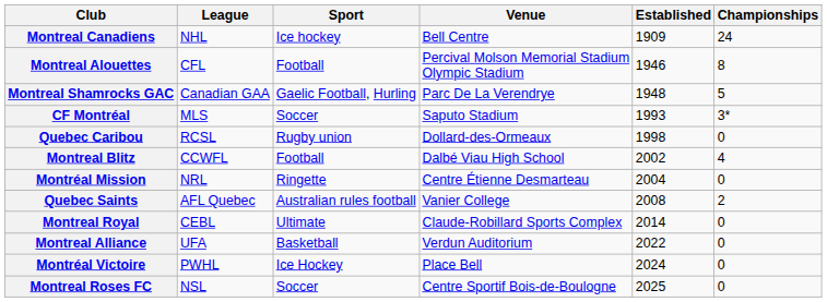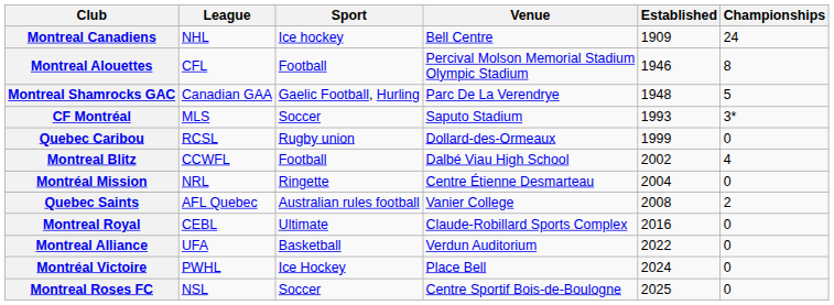Quebec Caribou | Established: 1998 -> 1999
Montreal Royal | Established: 2014 -> 2016
